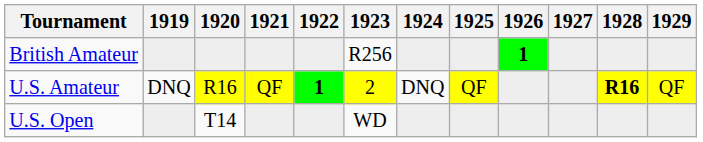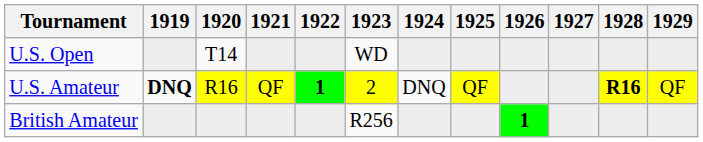rows swapped: U.S. Open <-> British Amateur
U.S. Amateur | 1919: normal -> bold
